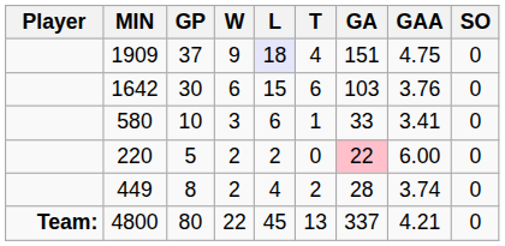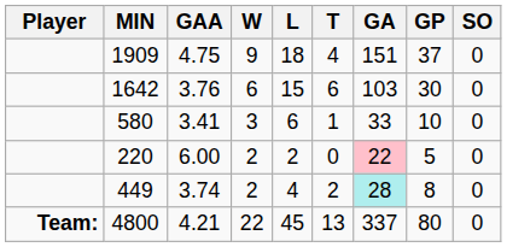columns swapped: GP <-> GAA
1909 | L: lavender background -> no background
449 | GA: no background -> paleturquoise background
